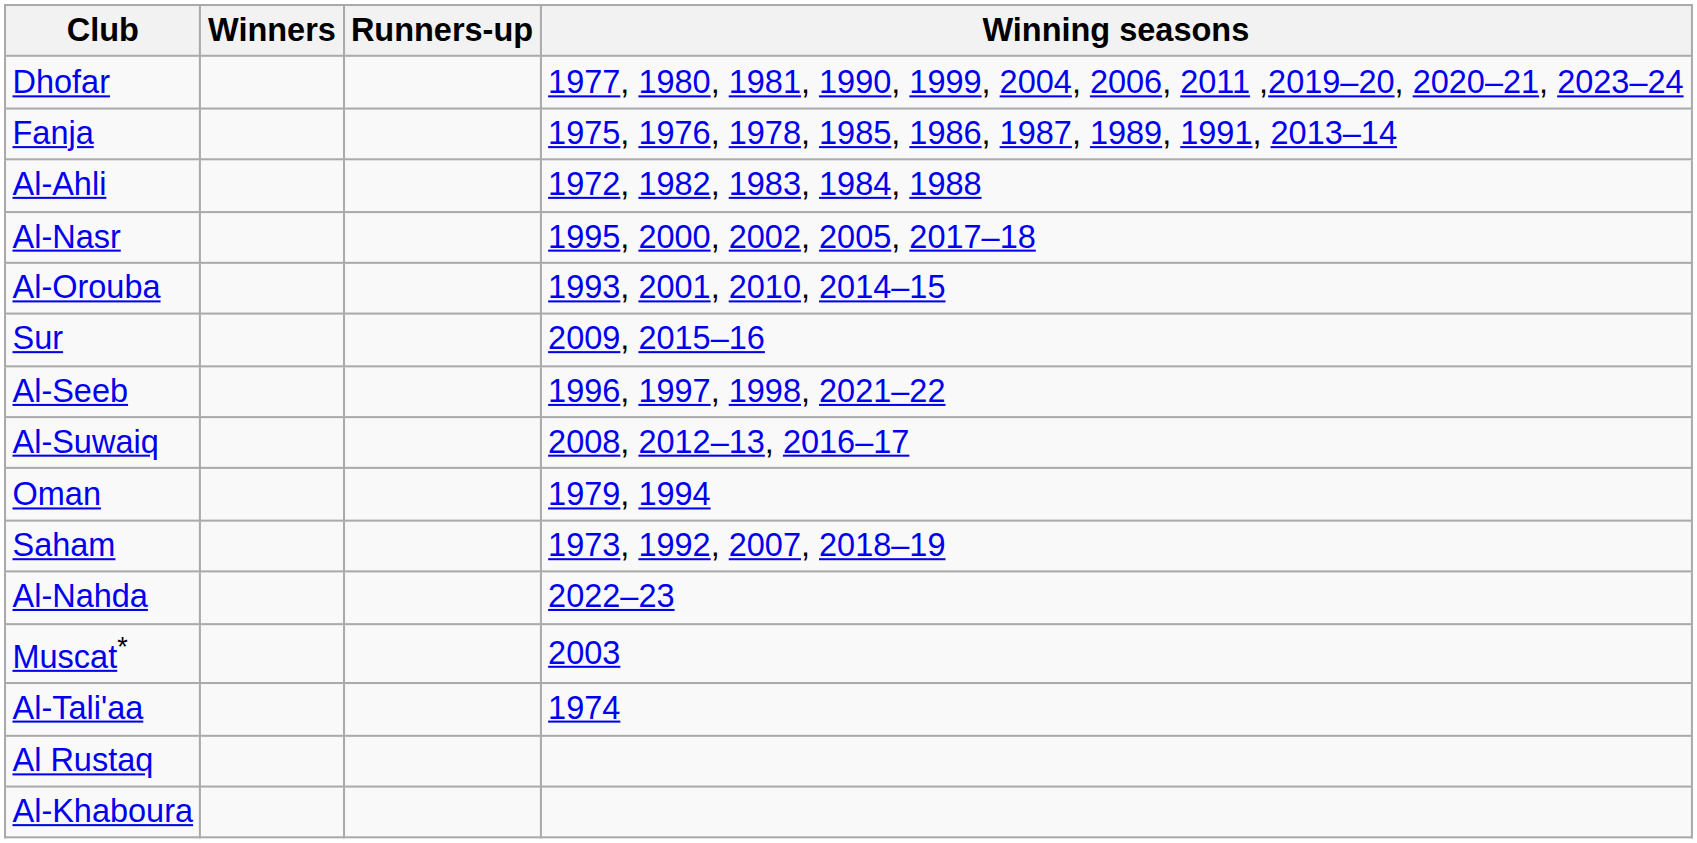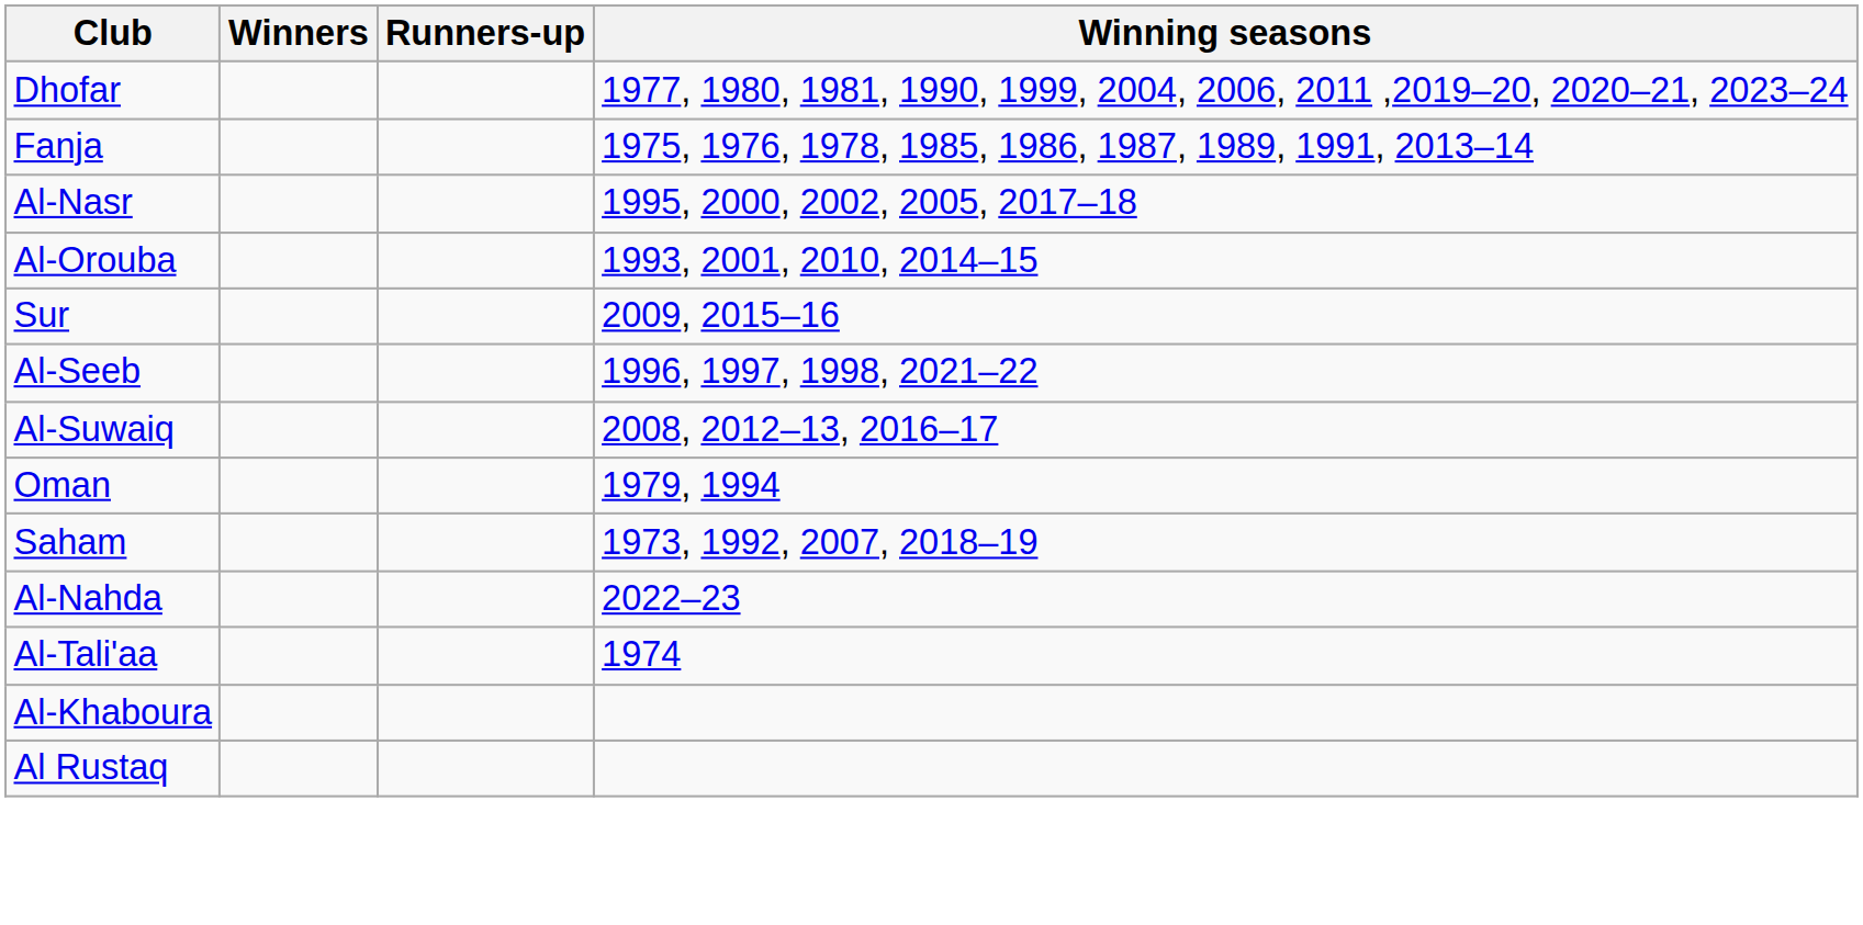- row: Al-Ahli | 1972, 1982, 1983, 1984, 1988
- row: Muscat* | 2003
rows swapped: Al Rustaq <-> Al-Khaboura
